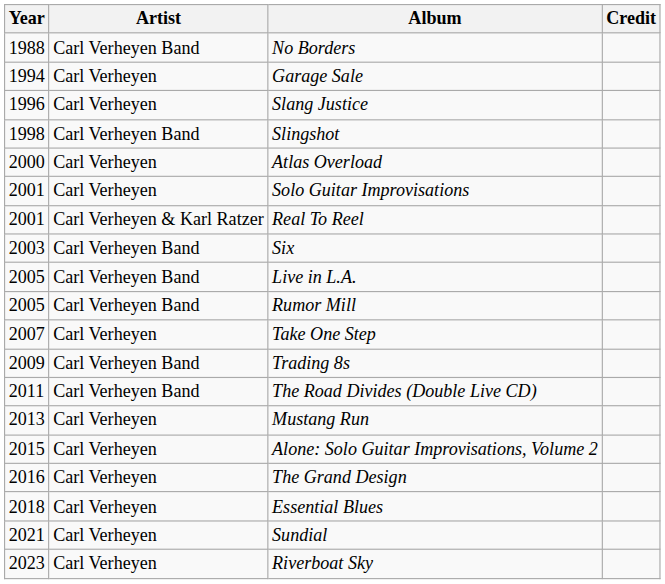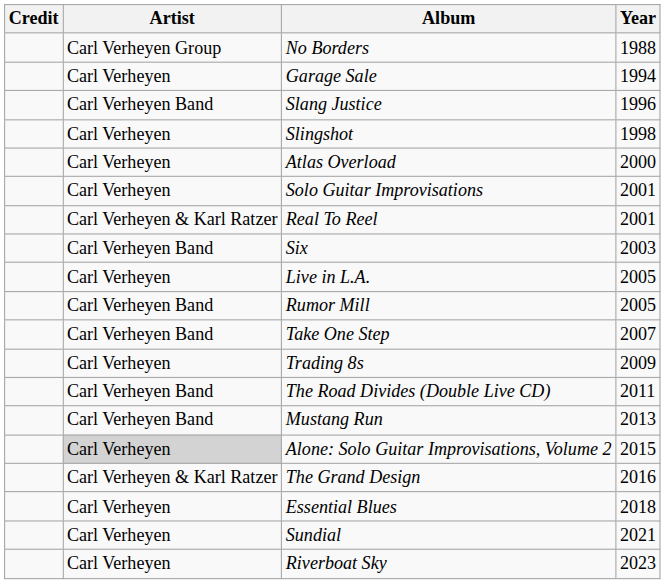columns swapped: Year <-> Credit
No Borders | Artist: Carl Verheyen Band -> Carl Verheyen Group
Slang Justice | Artist: Carl Verheyen -> Carl Verheyen Band
Slingshot | Artist: Carl Verheyen Band -> Carl Verheyen
Live in L.A. | Artist: Carl Verheyen Band -> Carl Verheyen
Take One Step | Artist: Carl Verheyen -> Carl Verheyen Band
Trading 8s | Artist: Carl Verheyen Band -> Carl Verheyen
Mustang Run | Artist: Carl Verheyen -> Carl Verheyen Band
Alone: Solo Guitar Improvisations, Volume 2 | Artist: no background -> lightgrey background
The Grand Design | Artist: Carl Verheyen -> Carl Verheyen & Karl Ratzer
